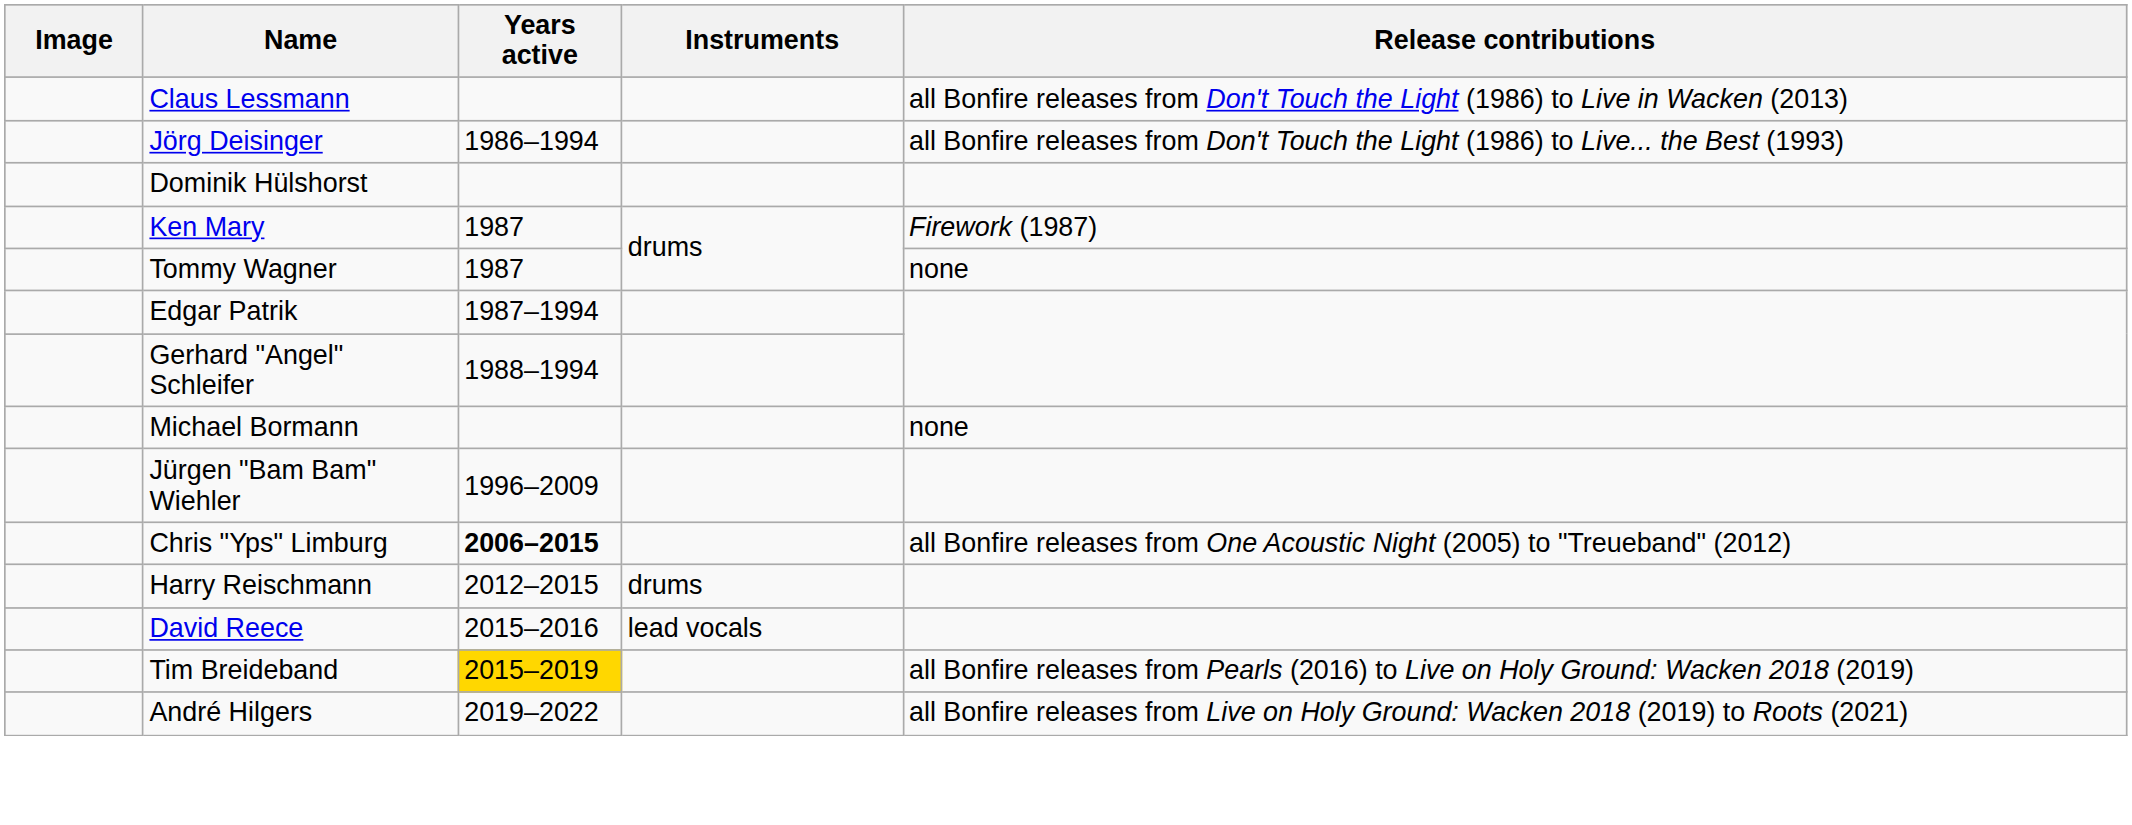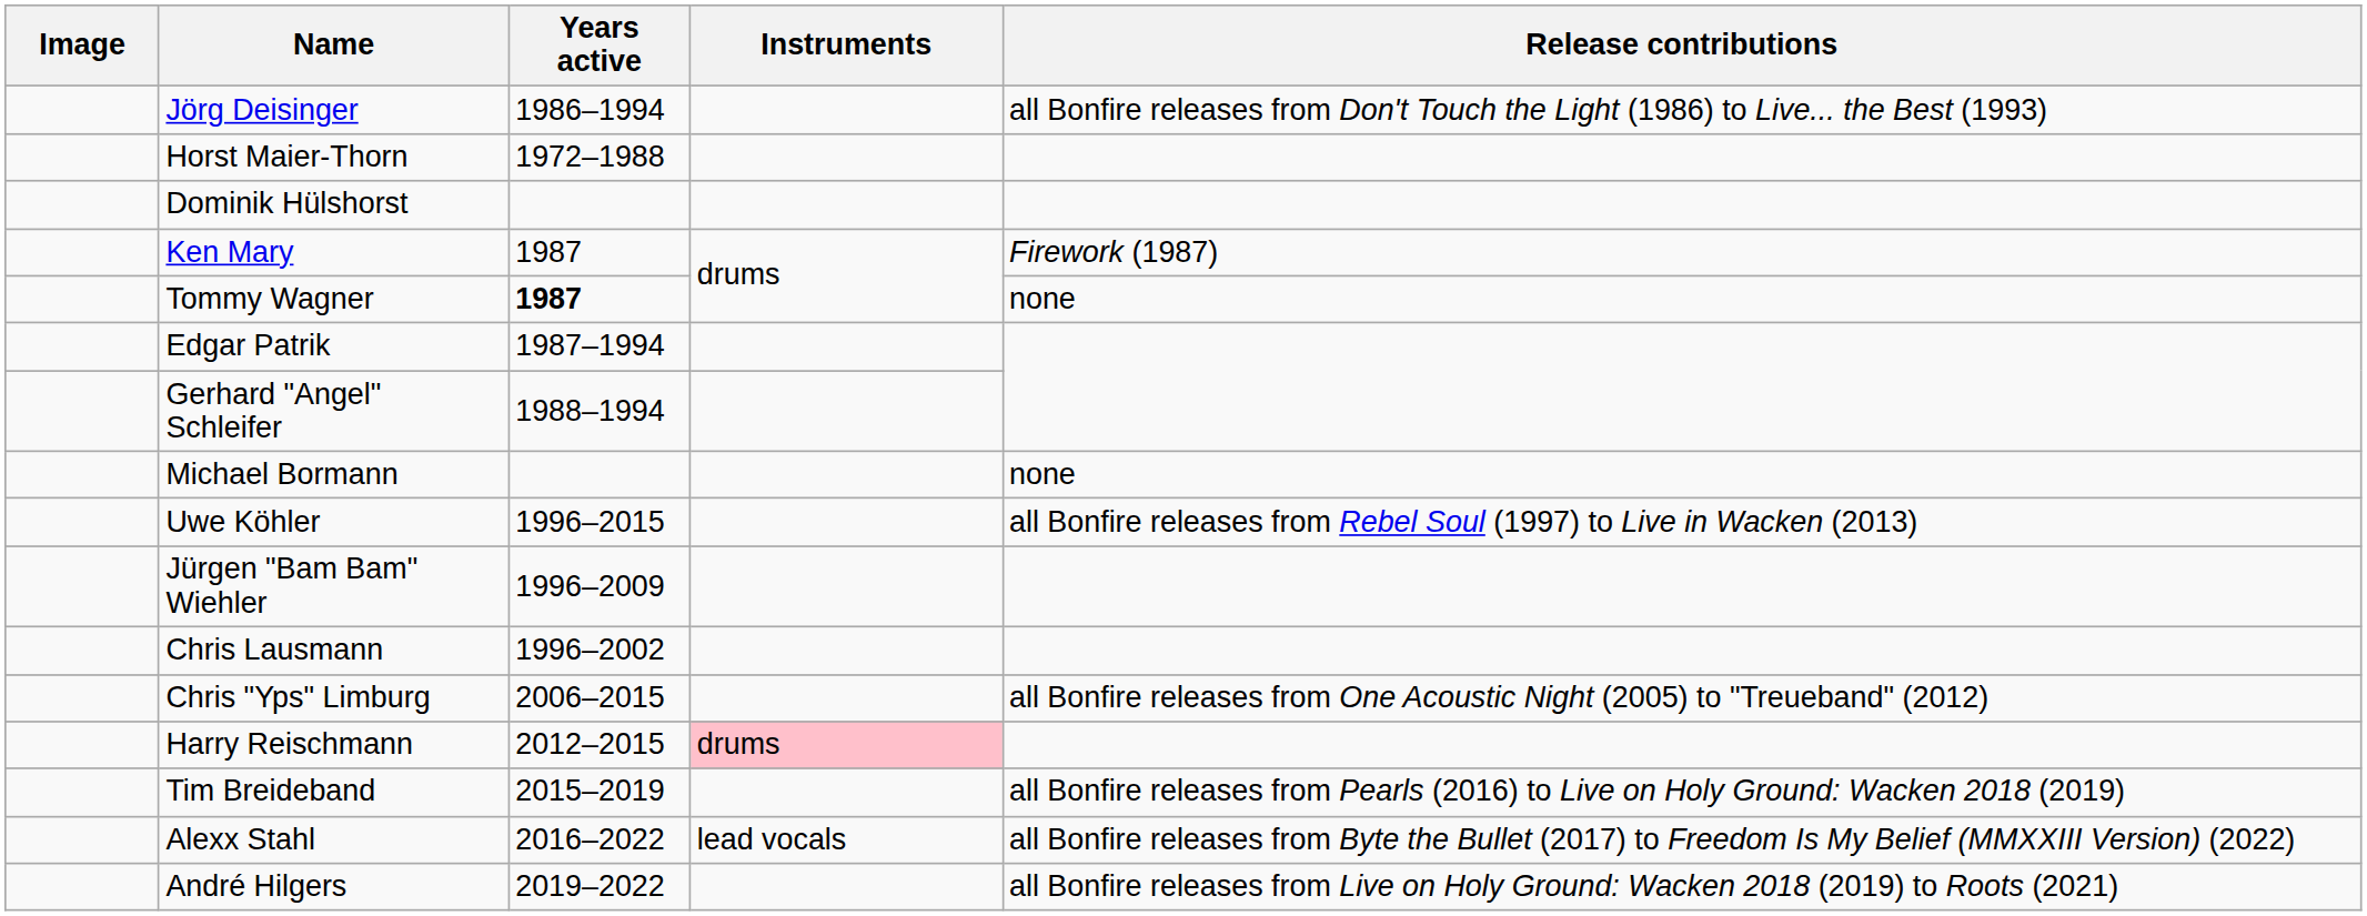- row: Claus Lessmann | all Bonfire releases from Don't Touch the Light (1986) to Live in Wacken (2013)
+ row: Horst Maier-Thorn | 1972–1988
Tommy Wagner | Years active: normal -> bold
+ row: Uwe Köhler | 1996–2015 | all Bonfire releases from Rebel Soul (1997) to Live in Wacken (2013)
+ row: Chris Lausmann | 1996–2002
Chris "Yps" Limburg | Years active: bold -> normal
Harry Reischmann | Instruments: no background -> pink background
- row: David Reece | 2015–2016 | lead vocals
Tim Breideband | Years active: gold background -> no background
+ row: Alexx Stahl | 2016–2022 | lead vocals | all Bonfire releases from Byte the Bullet (2017) to Freedom Is My Belief (MMXXIII Version) (2022)
